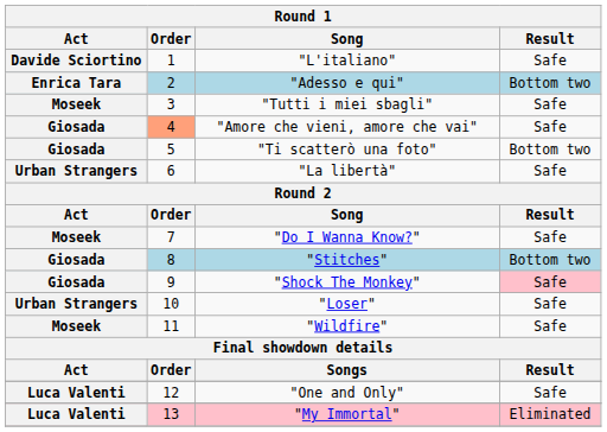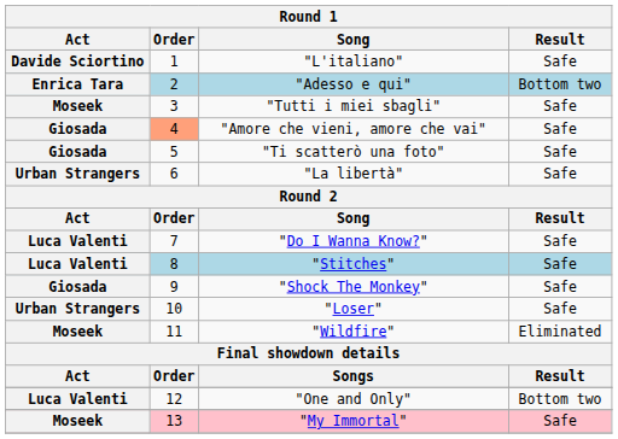"Ti scatterò una foto" | Result: Bottom two -> Safe
"Do I Wanna Know?" | Act: Moseek -> Luca Valenti
"Stitches" | Act: Giosada -> Luca Valenti
"Stitches" | Result: Bottom two -> Safe
"Shock The Monkey" | Result: pink background -> no background
"Wildfire" | Result: Safe -> Eliminated
"One and Only" | Result: Safe -> Bottom two
"My Immortal" | Act: Luca Valenti -> Moseek
"My Immortal" | Result: Eliminated -> Safe
